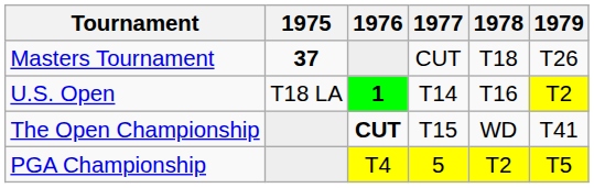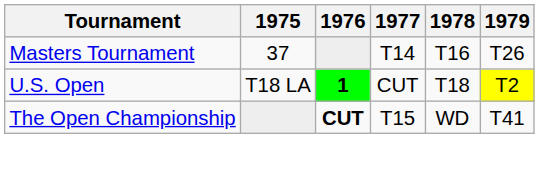Masters Tournament | 1975: bold -> normal
Masters Tournament | 1977: CUT -> T14
Masters Tournament | 1978: T18 -> T16
U.S. Open | 1977: T14 -> CUT
U.S. Open | 1978: T16 -> T18
- row: PGA Championship | T4 | 5 | T2 | T5
